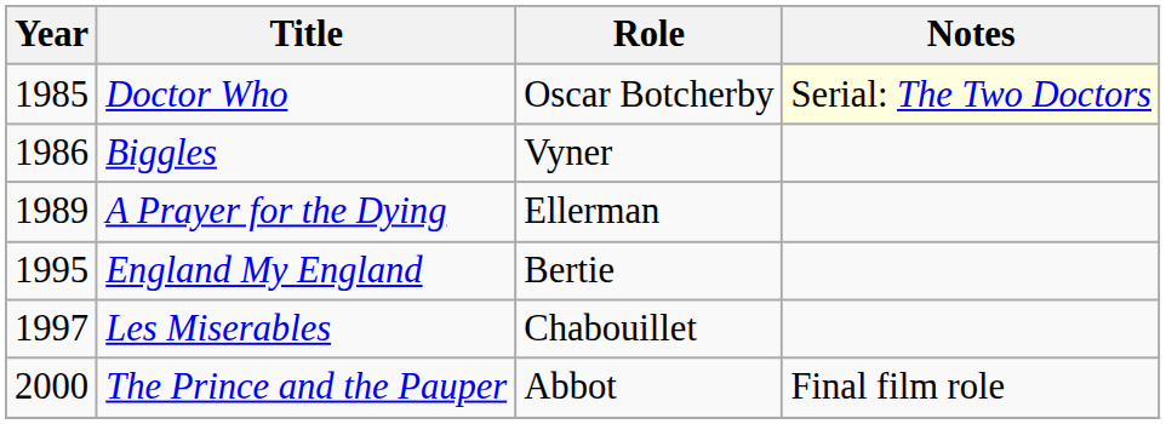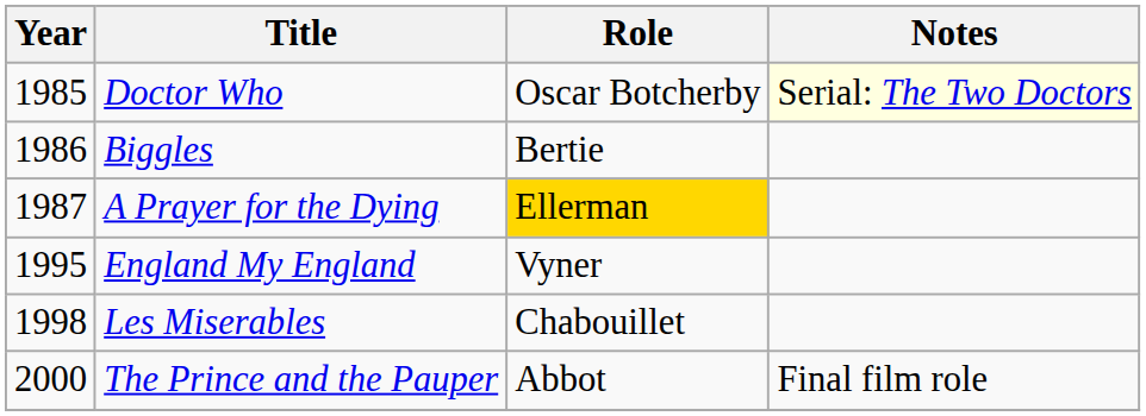Biggles | Role: Vyner -> Bertie
A Prayer for the Dying | Year: 1989 -> 1987
A Prayer for the Dying | Role: no background -> gold background
England My England | Role: Bertie -> Vyner
Les Miserables | Year: 1997 -> 1998
